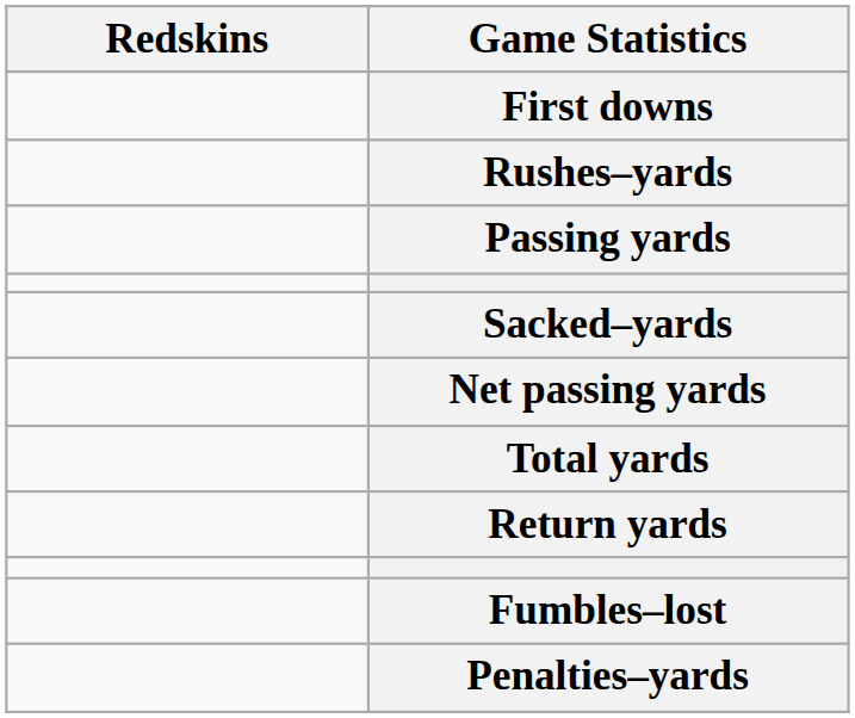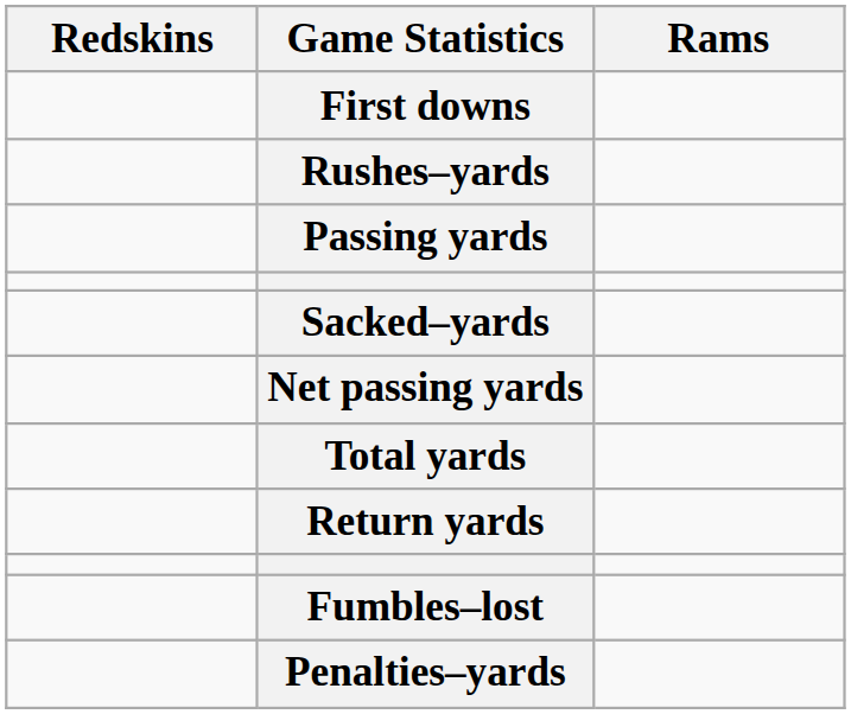+ column: Rams
